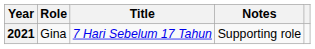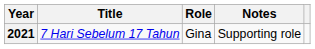columns swapped: Title <-> Role
